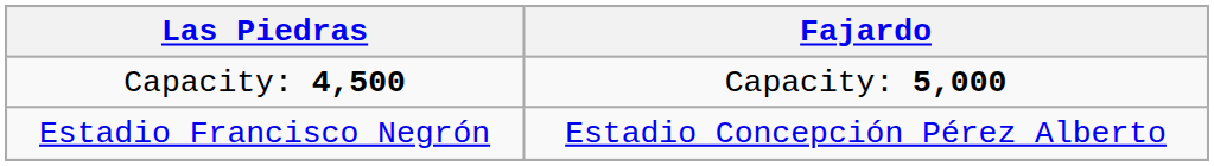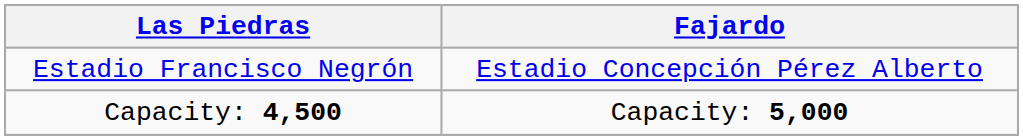rows swapped: Estadio Francisco Negrón <-> Capacity: 4,500
